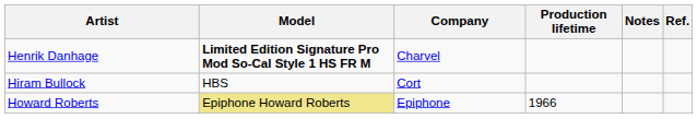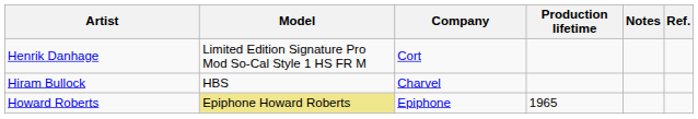Henrik Danhage | Model: bold -> normal
Henrik Danhage | Company: Charvel -> Cort
Hiram Bullock | Company: Cort -> Charvel
Howard Roberts | Production lifetime: 1966 -> 1965
